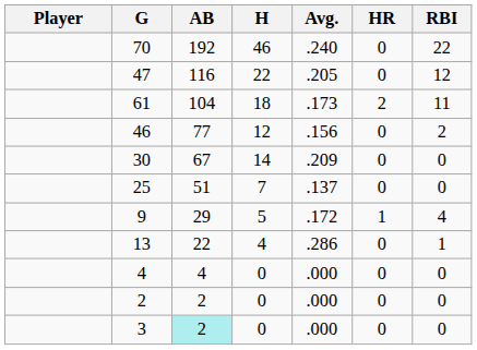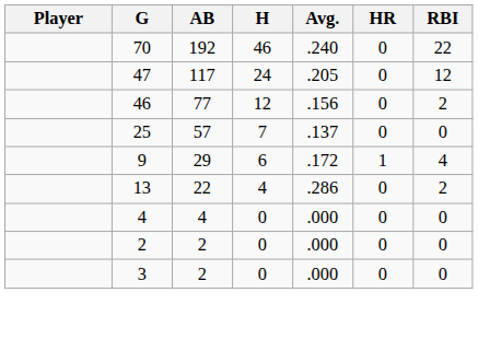47 | AB: 116 -> 117
47 | H: 22 -> 24
- row: 61 | 104 | 18 | .173 | 2 | 11
- row: 30 | 67 | 14 | .209 | 0 | 0
25 | AB: 51 -> 57
9 | H: 5 -> 6
13 | RBI: 1 -> 2
3 | AB: paleturquoise background -> no background
